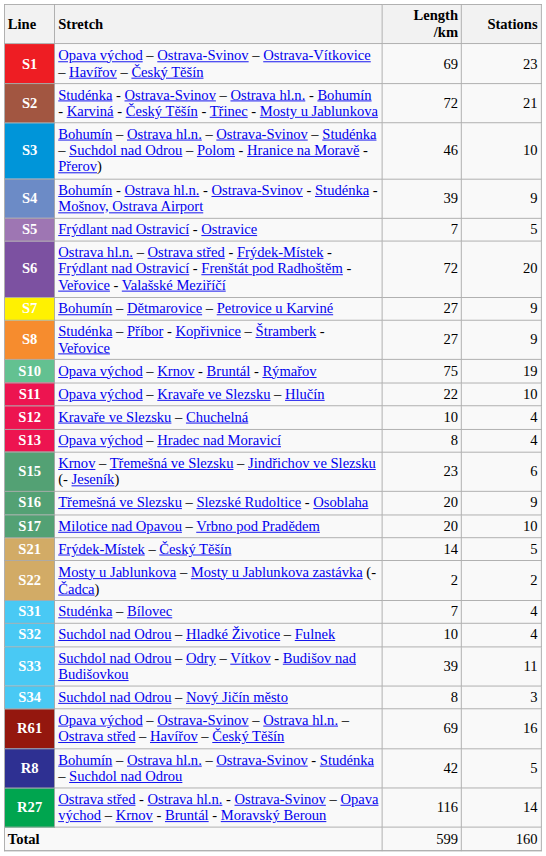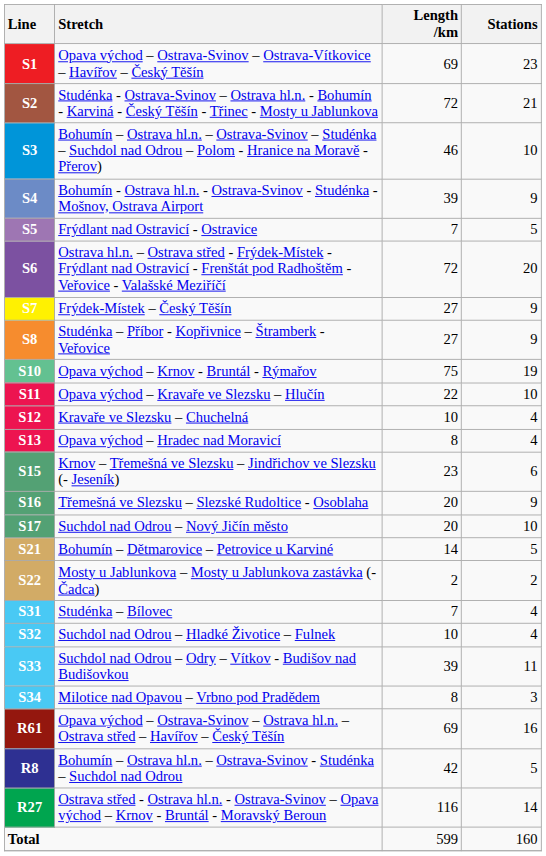S7 | Stretch: Bohumín – Dětmarovice – Petrovice u Karviné -> Frýdek-Místek – Český Těšín
S17 | Stretch: Milotice nad Opavou – Vrbno pod Pradědem -> Suchdol nad Odrou – Nový Jičín město
S21 | Stretch: Frýdek-Místek – Český Těšín -> Bohumín – Dětmarovice – Petrovice u Karviné
S34 | Stretch: Suchdol nad Odrou – Nový Jičín město -> Milotice nad Opavou – Vrbno pod Pradědem
